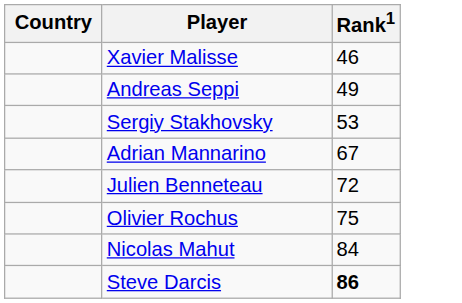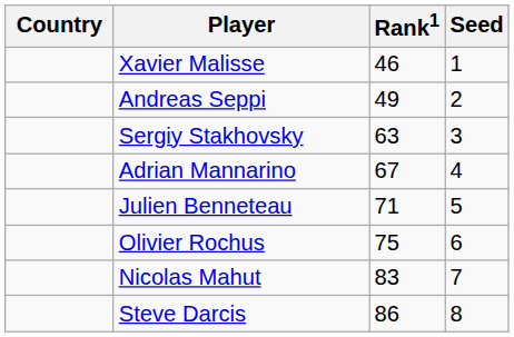+ column: Seed | 1 | 2 | 3 | 4 | 5 | 6 | 7 | 8
Sergiy Stakhovsky | Rank1: 53 -> 63
Julien Benneteau | Rank1: 72 -> 71
Nicolas Mahut | Rank1: 84 -> 83
Steve Darcis | Rank1: bold -> normal
